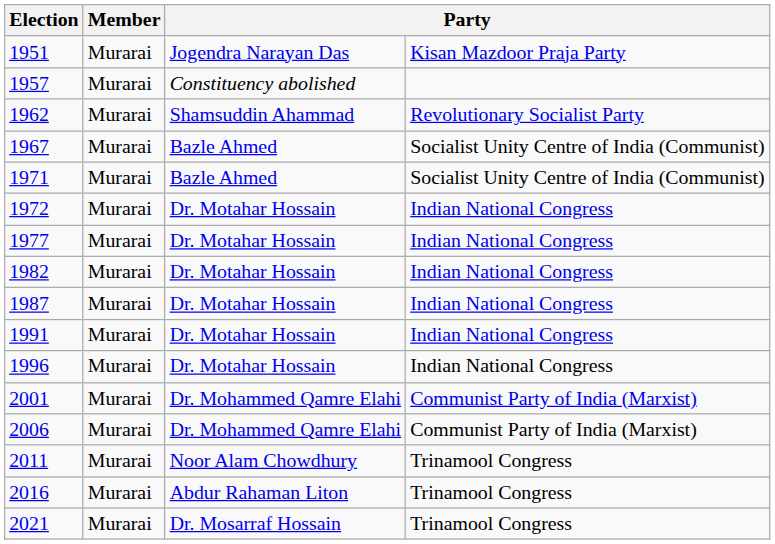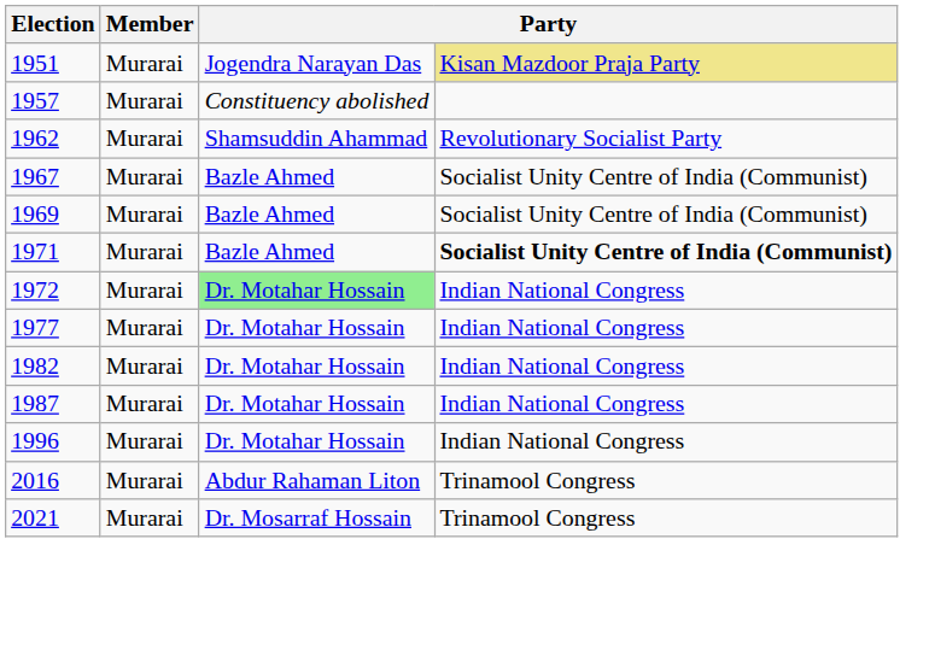1951 | column 4: no background -> khaki background
+ row: 1969 | Murarai | Bazle Ahmed | Socialist Unity Centre of India (Communist)
1971 | column 4: normal -> bold
1972 | column 3: no background -> lightgreen background
- row: 1991 | Murarai | Dr. Motahar Hossain | Indian National Congress
- row: 2001 | Murarai | Dr. Mohammed Qamre Elahi | Communist Party of India (Marxist)
- row: 2006 | Murarai | Dr. Mohammed Qamre Elahi | Communist Party of India (Marxist)
- row: 2011 | Murarai | Noor Alam Chowdhury | Trinamool Congress
